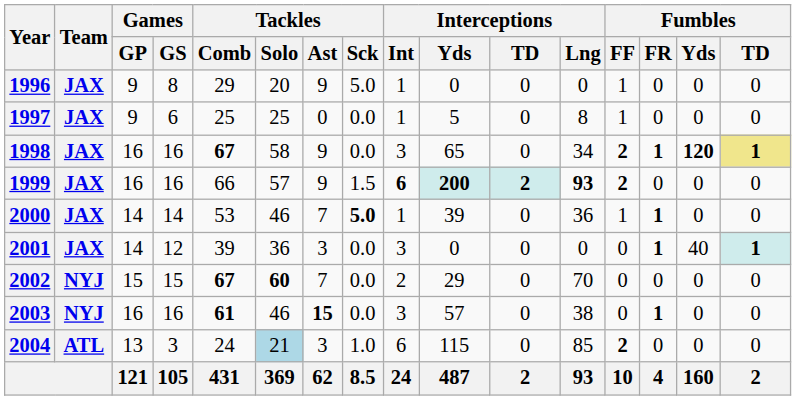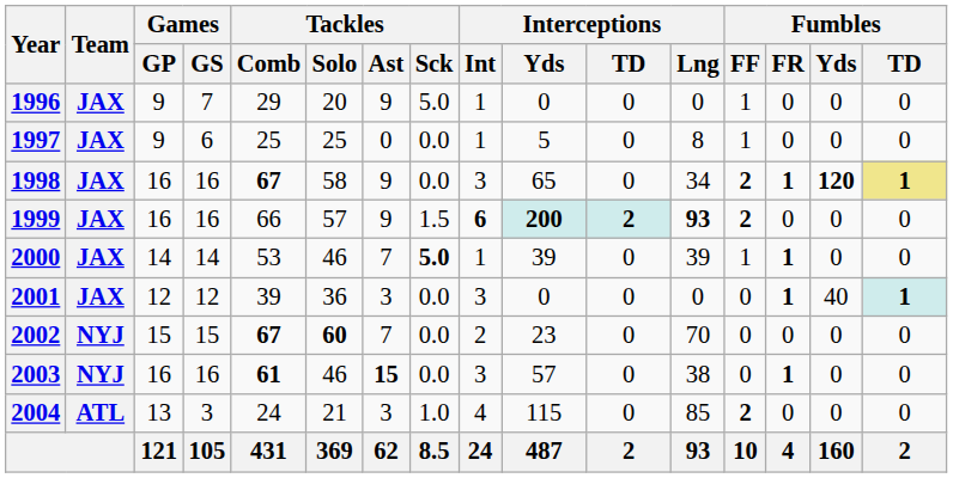1996 | Games / GS: 8 -> 7
2000 | Interceptions / Lng: 36 -> 39
2001 | Games / GP: 14 -> 12
2002 | Interceptions / Yds: 29 -> 23
2004 | Tackles / Solo: lightblue background -> no background
2004 | Interceptions / Int: 6 -> 4
